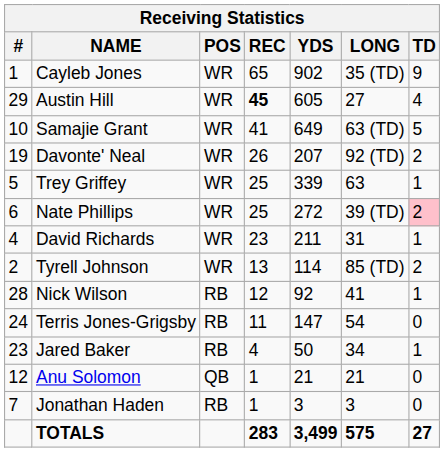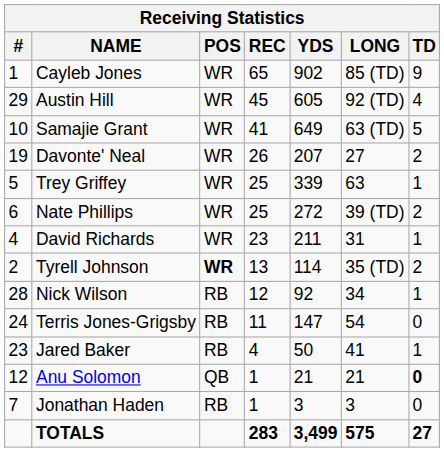Cayleb Jones | LONG: 35 (TD) -> 85 (TD)
Austin Hill | REC: bold -> normal
Austin Hill | LONG: 27 -> 92 (TD)
Davonte' Neal | LONG: 92 (TD) -> 27
Nate Phillips | TD: pink background -> no background
Tyrell Johnson | POS: normal -> bold
Tyrell Johnson | LONG: 85 (TD) -> 35 (TD)
Nick Wilson | LONG: 41 -> 34
Jared Baker | LONG: 34 -> 41
Anu Solomon | TD: normal -> bold
